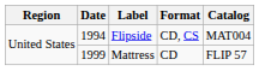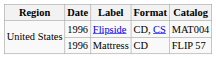Flipside | Date: 1994 -> 1996
Mattress | Date: 1999 -> 1996
